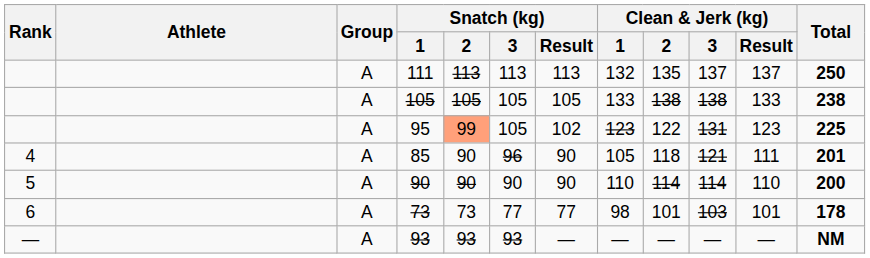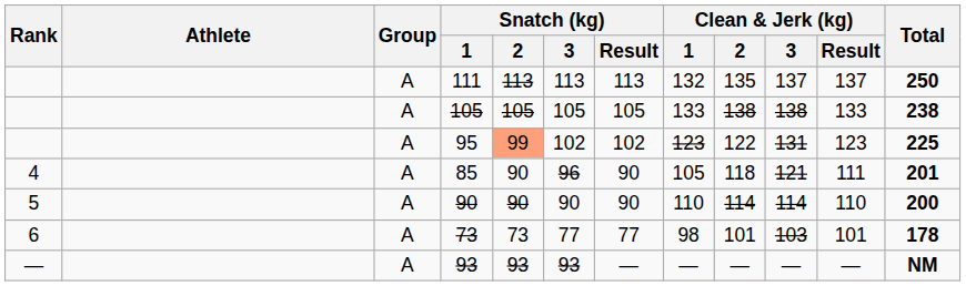95 | Snatch (kg) / 3: 105 -> 102
